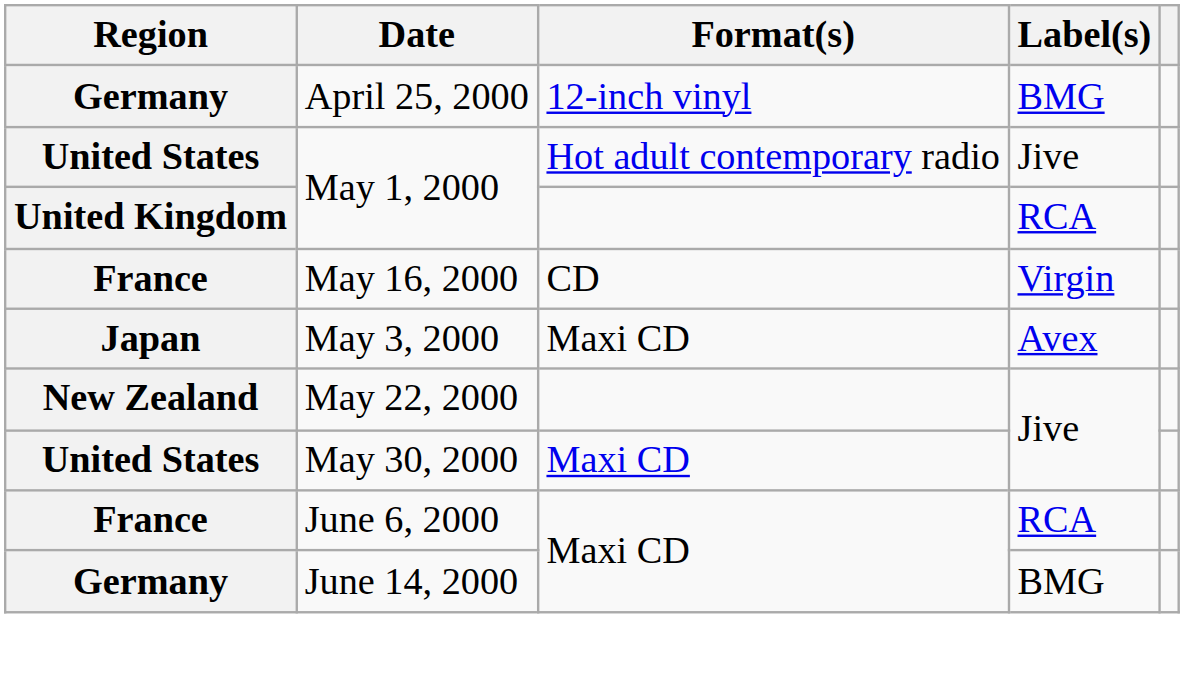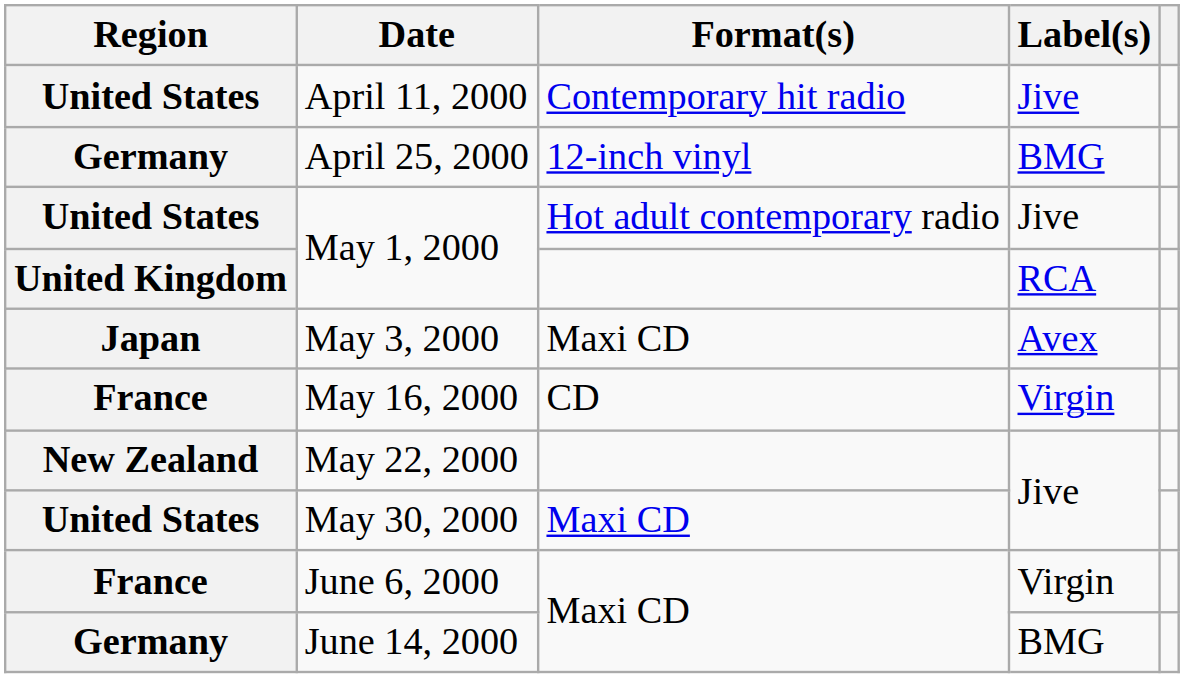+ row: United States | April 11, 2000 | Contemporary hit radio | Jive
rows swapped: May 3, 2000 <-> May 16, 2000
June 6, 2000 | Label(s): RCA -> Virgin
